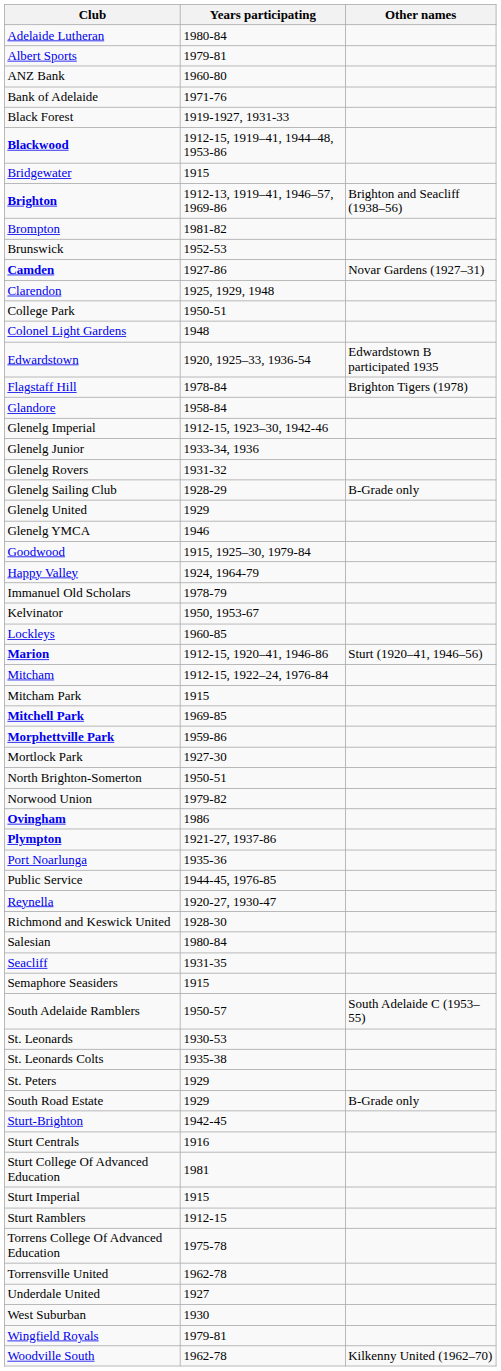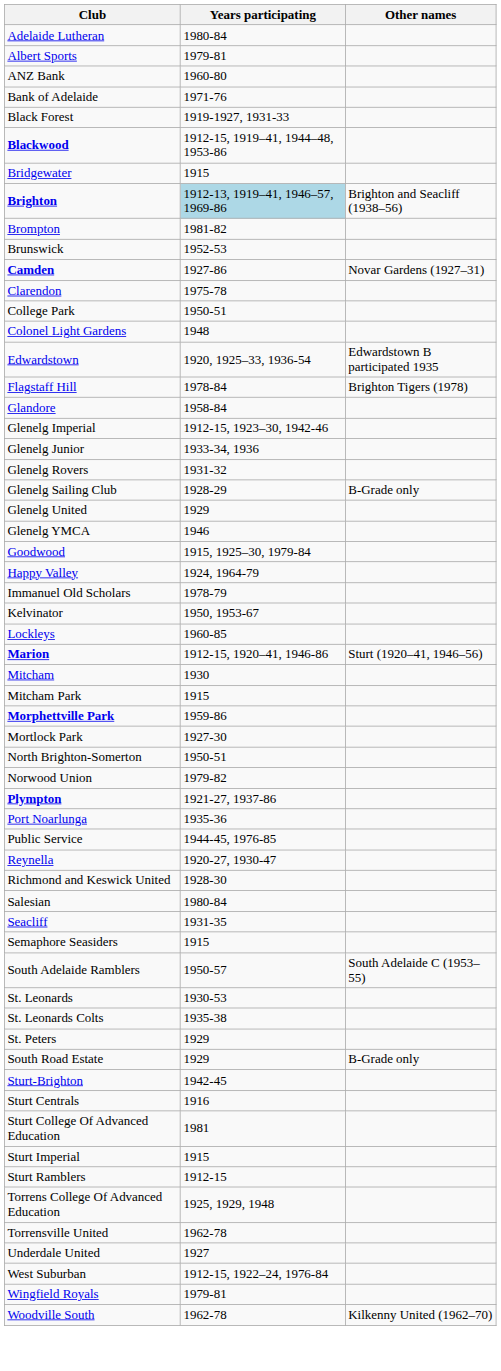Brighton | Years participating: no background -> lightblue background
Clarendon | Years participating: 1925, 1929, 1948 -> 1975-78
Mitcham | Years participating: 1912-15, 1922–24, 1976-84 -> 1930
- row: Mitchell Park | 1969-85
- row: Ovingham | 1986
Torrens College Of Advanced Education | Years participating: 1975-78 -> 1925, 1929, 1948
West Suburban | Years participating: 1930 -> 1912-15, 1922–24, 1976-84
